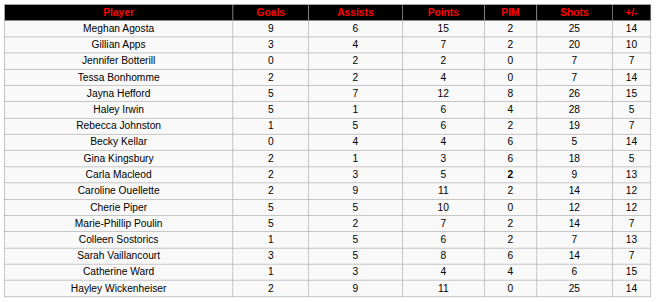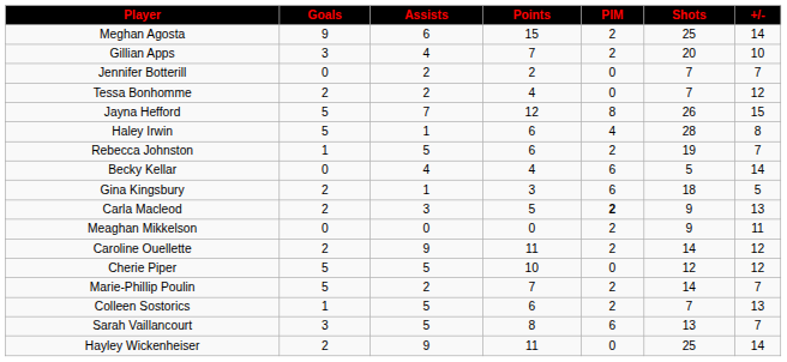Tessa Bonhomme | +/-: 14 -> 12
Haley Irwin | +/-: 5 -> 8
+ row: Meaghan Mikkelson | 0 | 0 | 0 | 2 | 9 | 11
Sarah Vaillancourt | Shots: 14 -> 13
- row: Catherine Ward | 1 | 3 | 4 | 4 | 6 | 15
